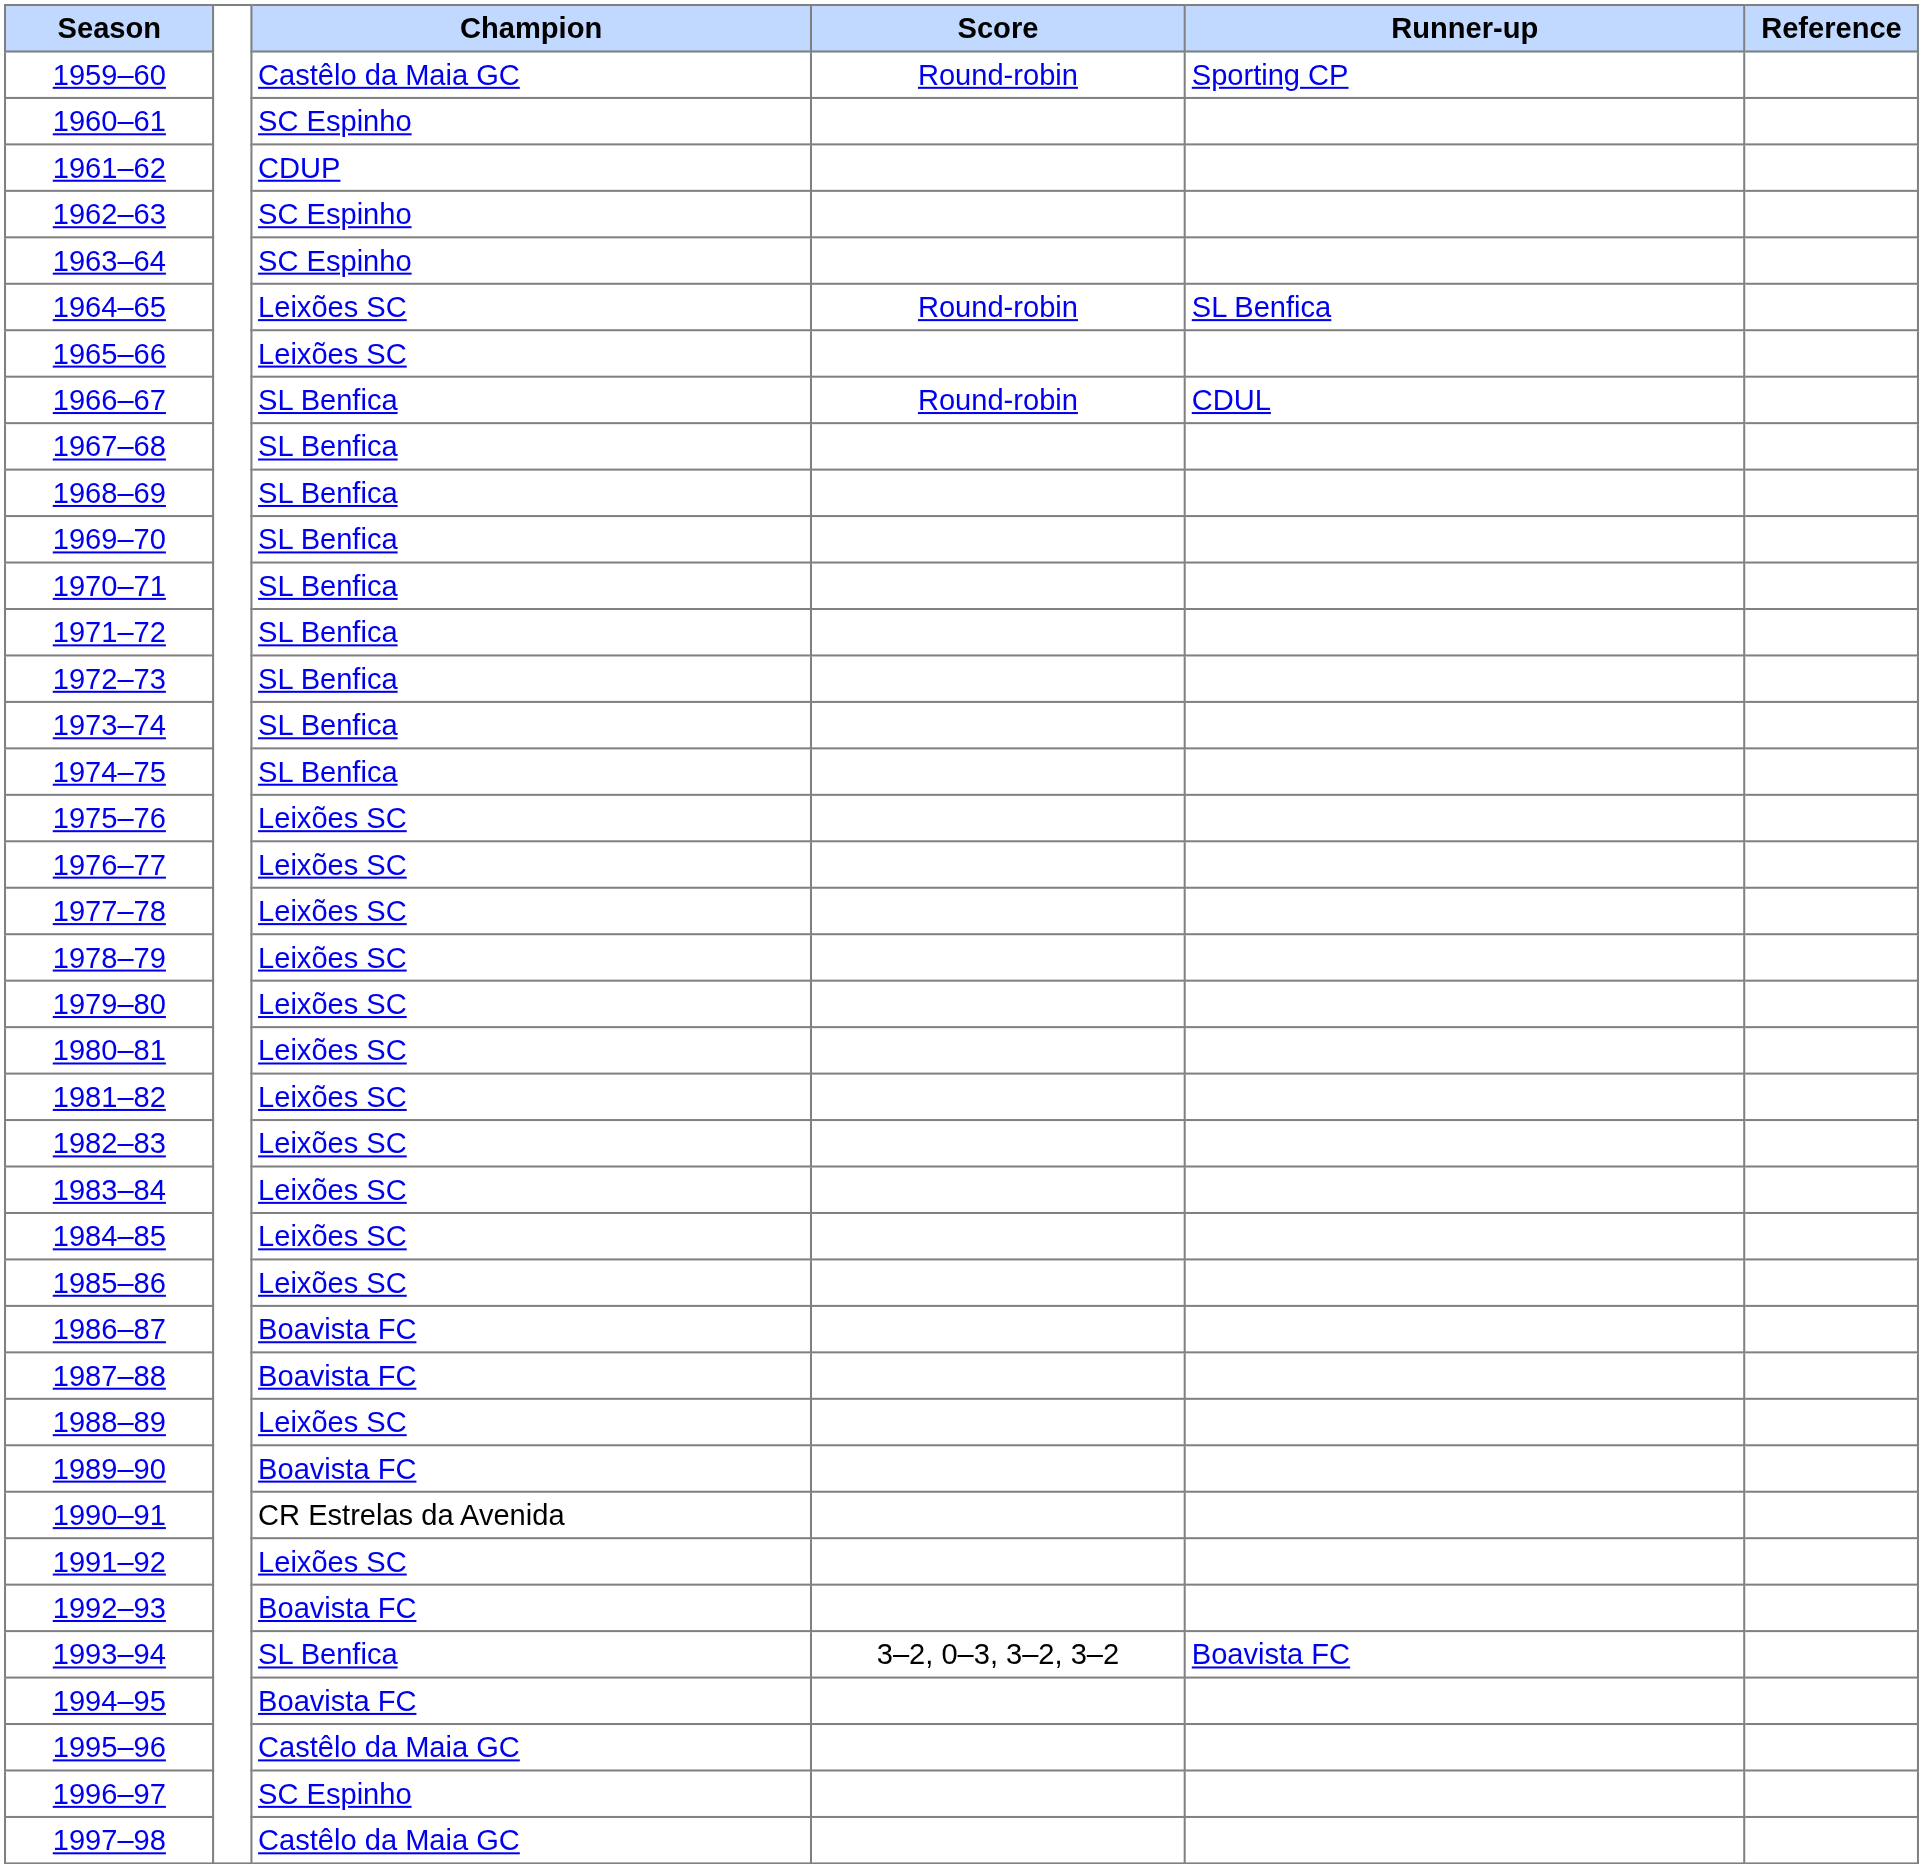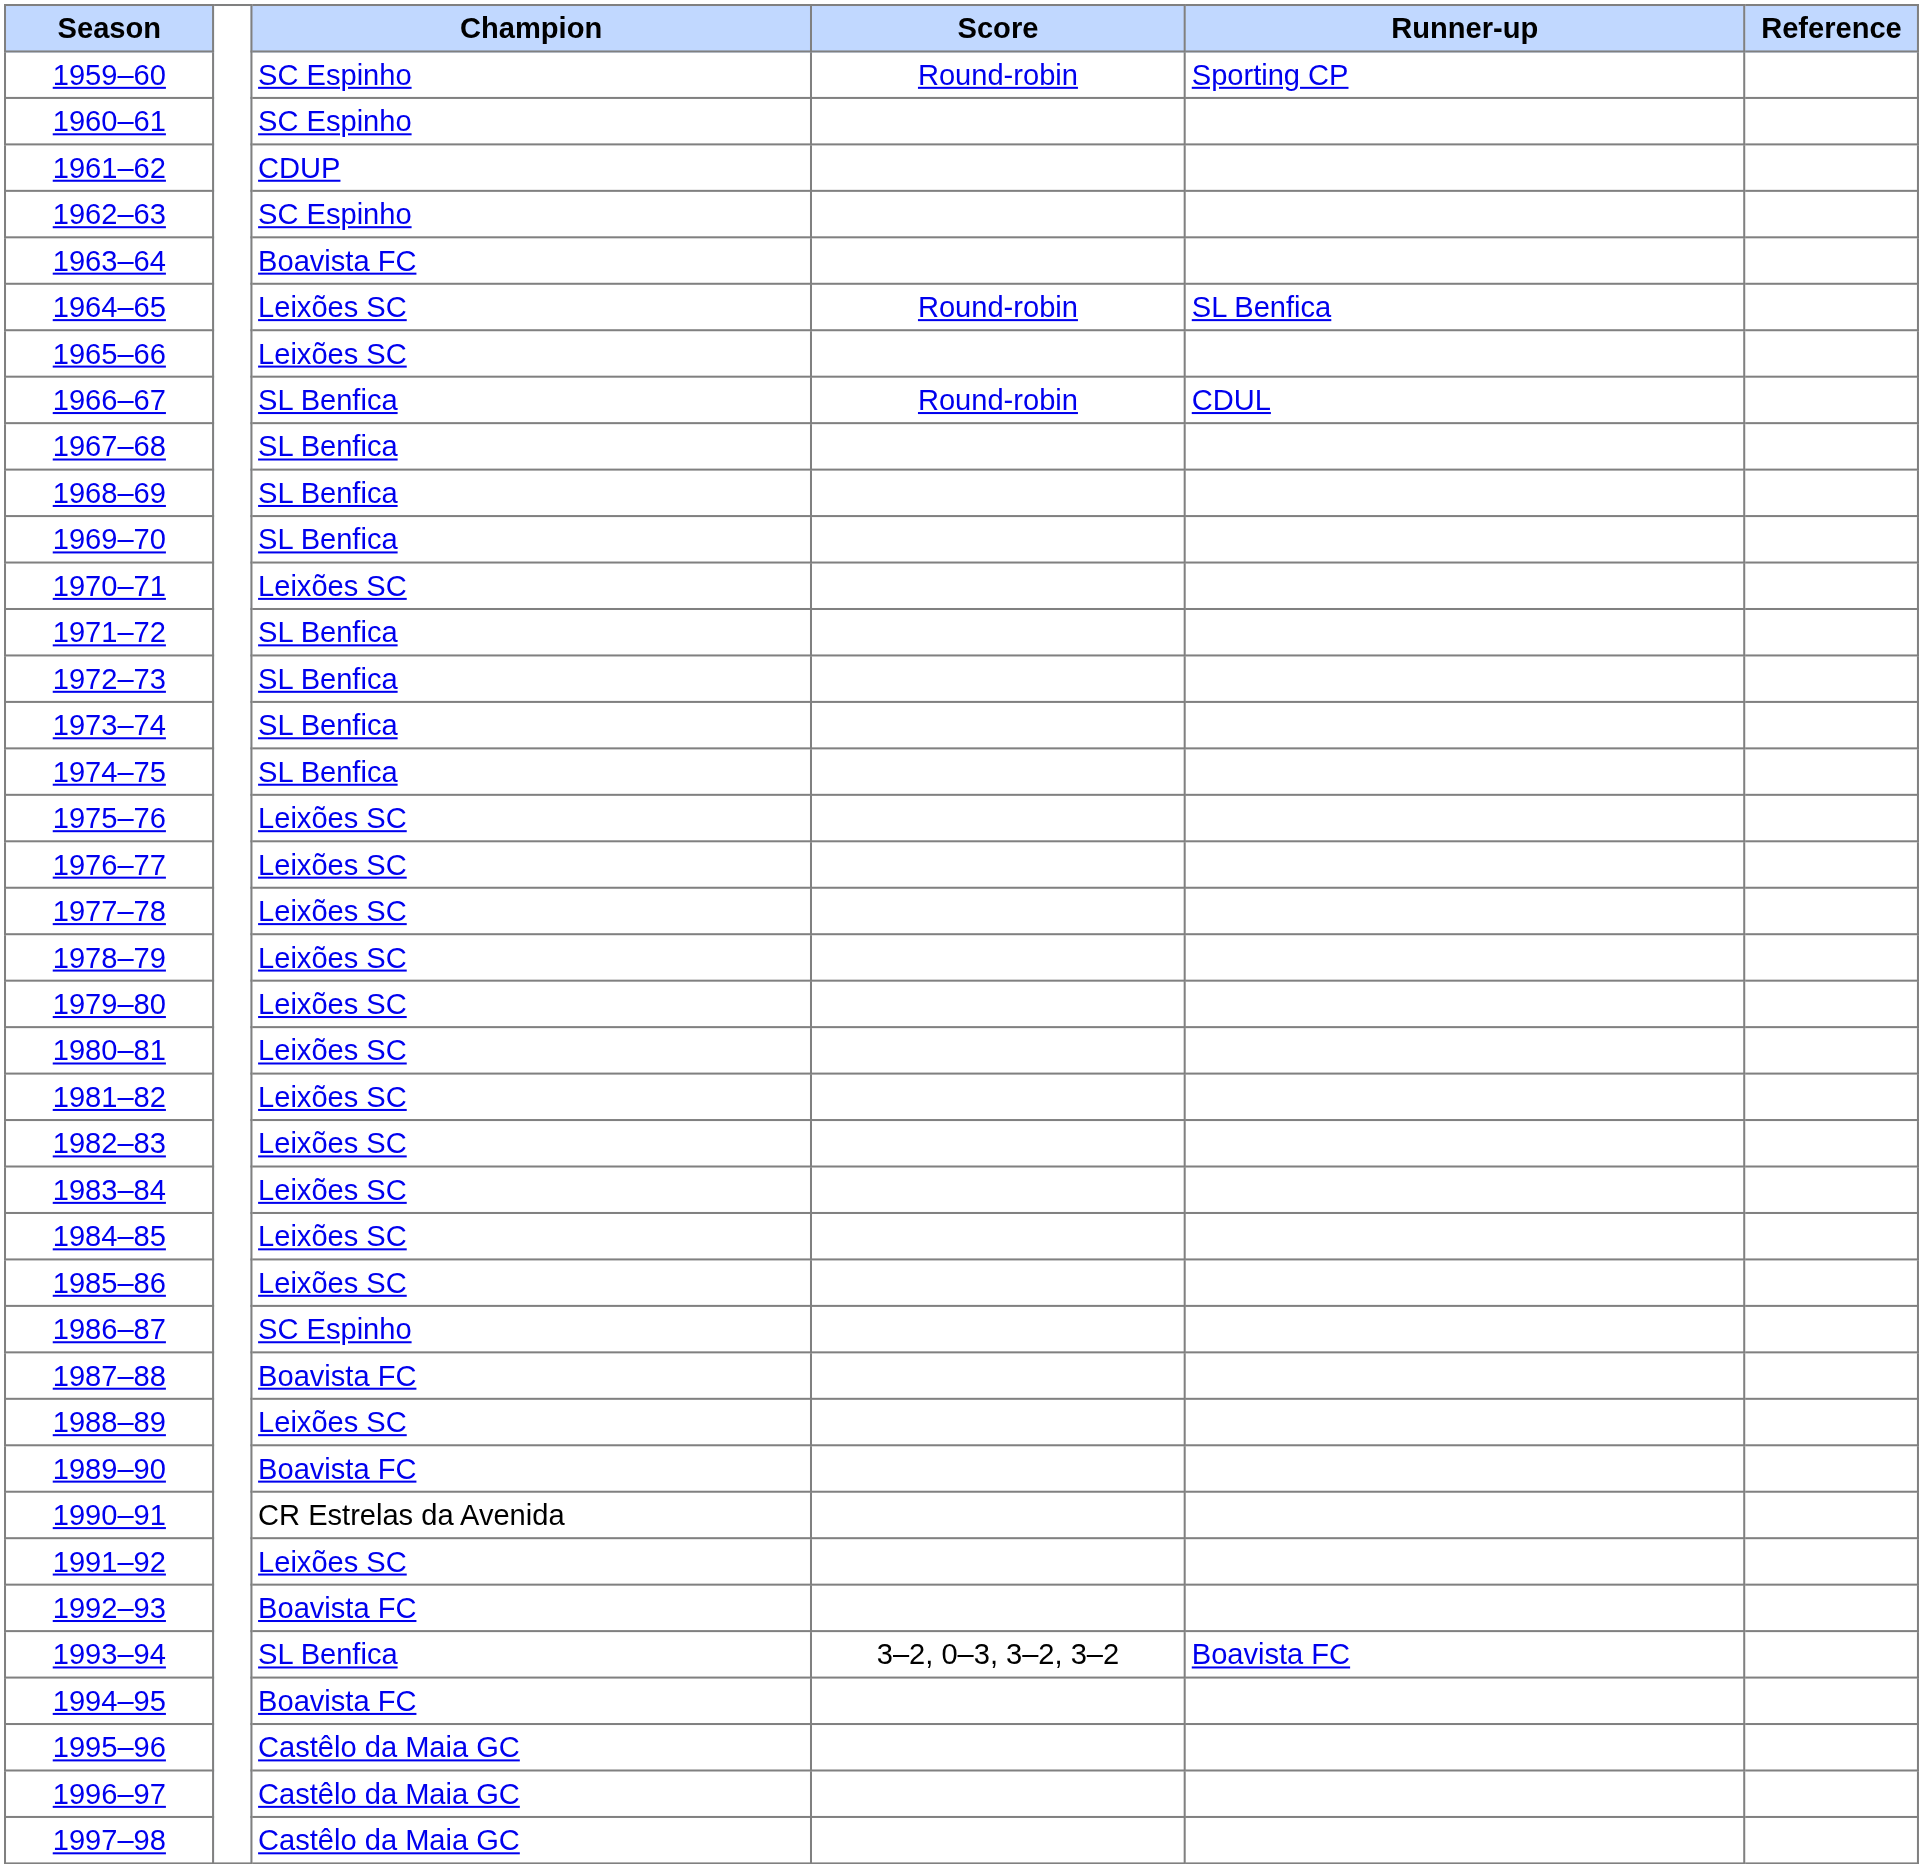1959–60 | Champion: Castêlo da Maia GC -> SC Espinho
1963–64 | Champion: SC Espinho -> Boavista FC
1970–71 | Champion: SL Benfica -> Leixões SC
1986–87 | Champion: Boavista FC -> SC Espinho
1996–97 | Champion: SC Espinho -> Castêlo da Maia GC
